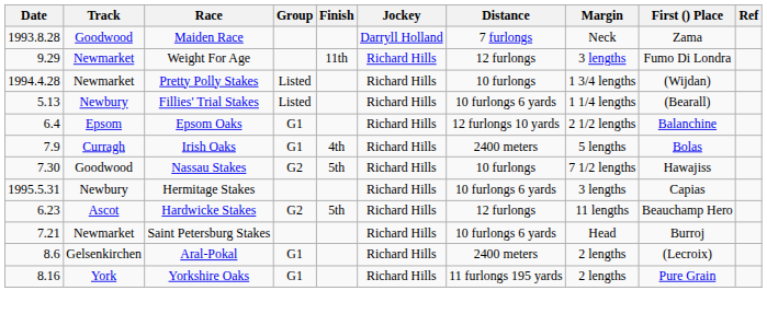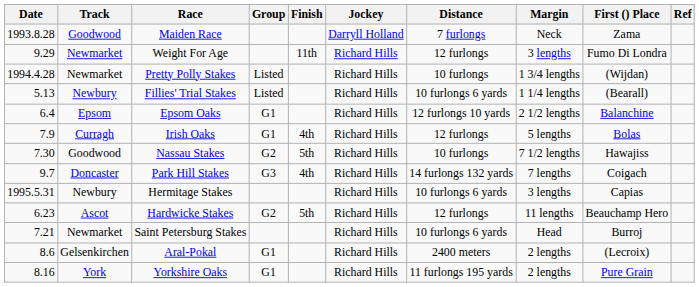Irish Oaks | Distance: 2400 meters -> 12 furlongs
+ row: 9.7 | Doncaster | Park Hill Stakes | G3 | 4th | Richard Hills | 14 furlongs 132 yards | 7 lengths | Coigach
